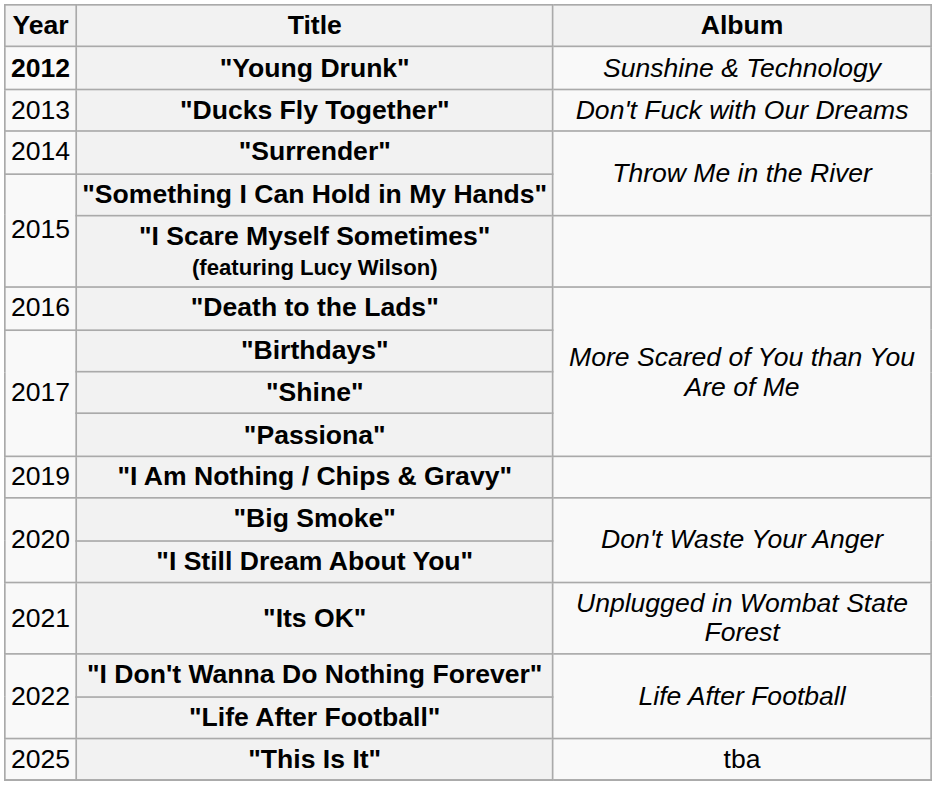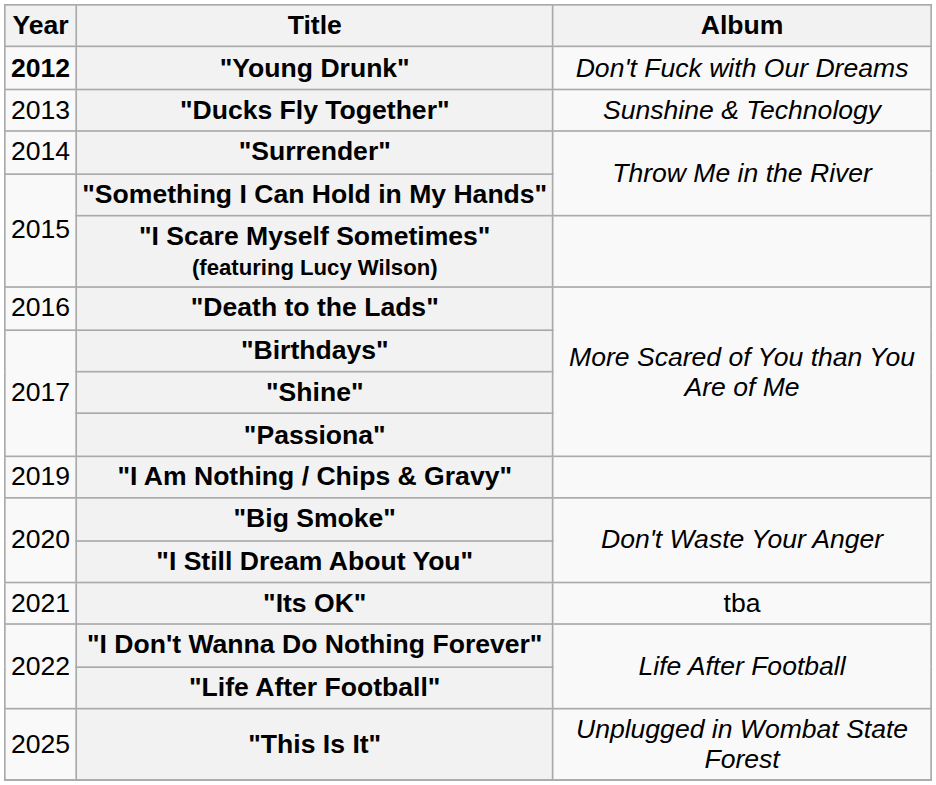"Young Drunk" | Album: Sunshine & Technology -> Don't Fuck with Our Dreams
"Ducks Fly Together" | Album: Don't Fuck with Our Dreams -> Sunshine & Technology
"Its OK" | Album: Unplugged in Wombat State Forest -> tba
"This Is It" | Album: tba -> Unplugged in Wombat State Forest
